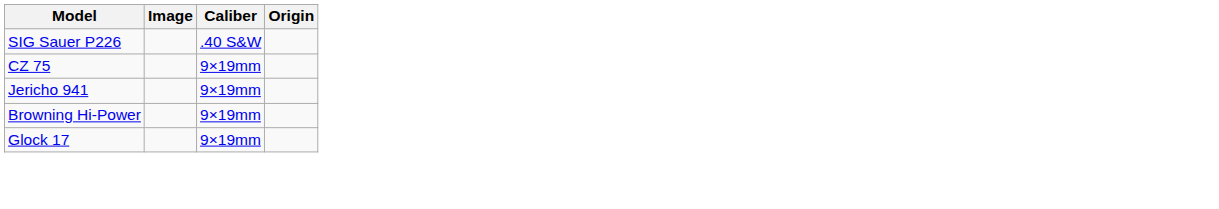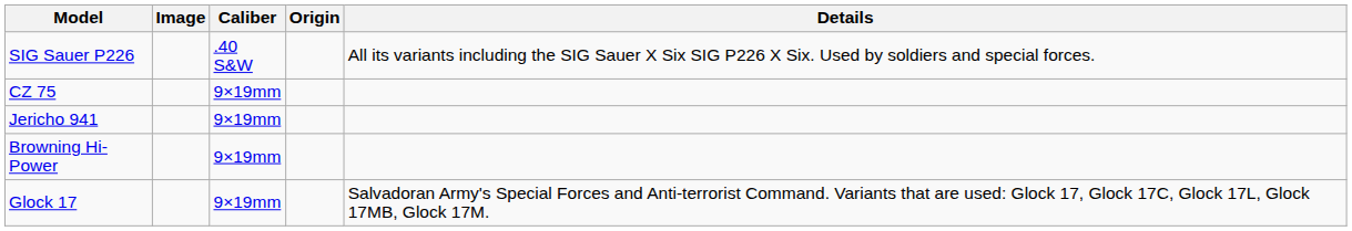+ column: Details | All its variants including the SIG Sauer X Six SIG P226 X Six. Used by soldiers and special forces. | Salvadoran Army's Special Forces and Anti-terrorist Command. Variants that are used: Glock 17, Glock 17C, Glock 17L, Glock 17MB, Glock 17M.
